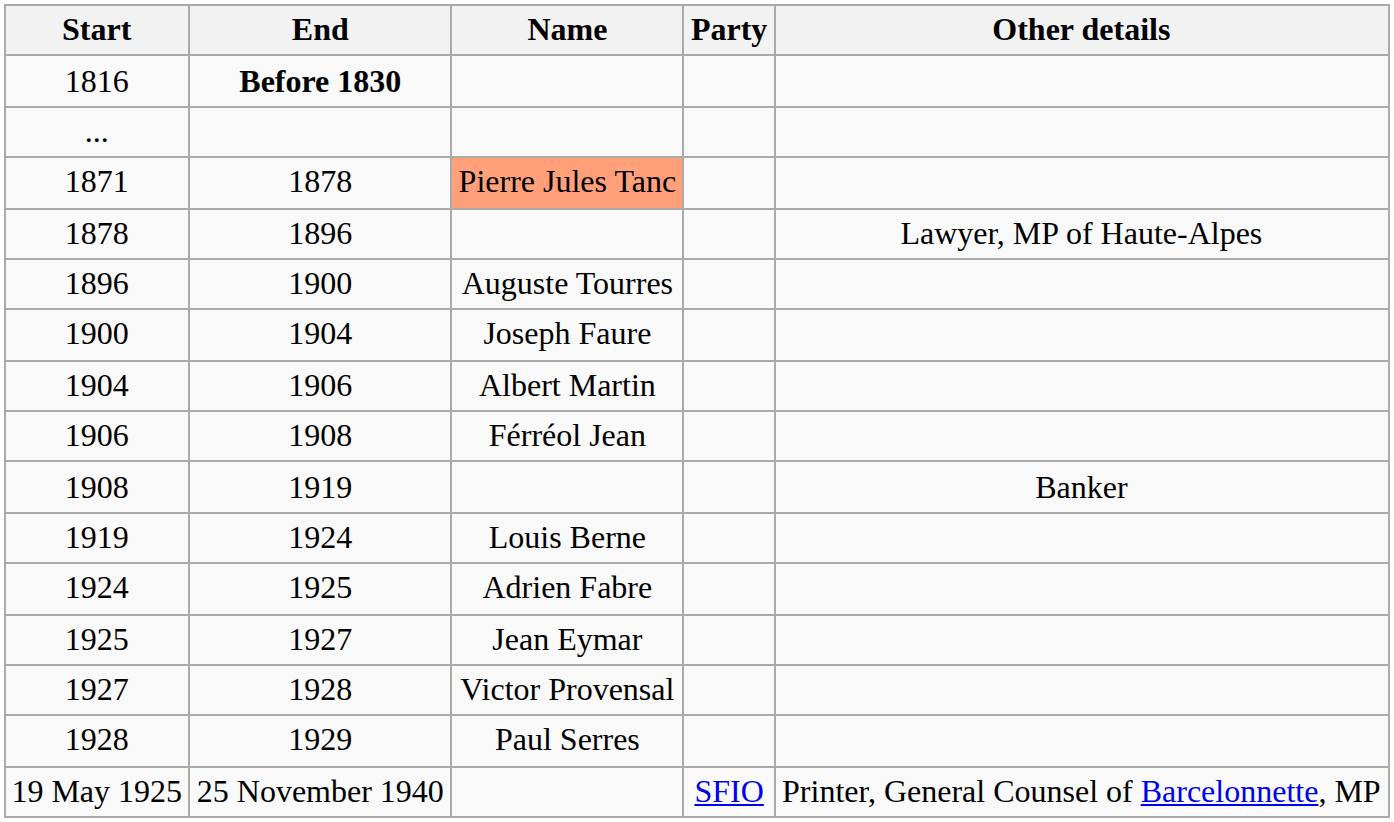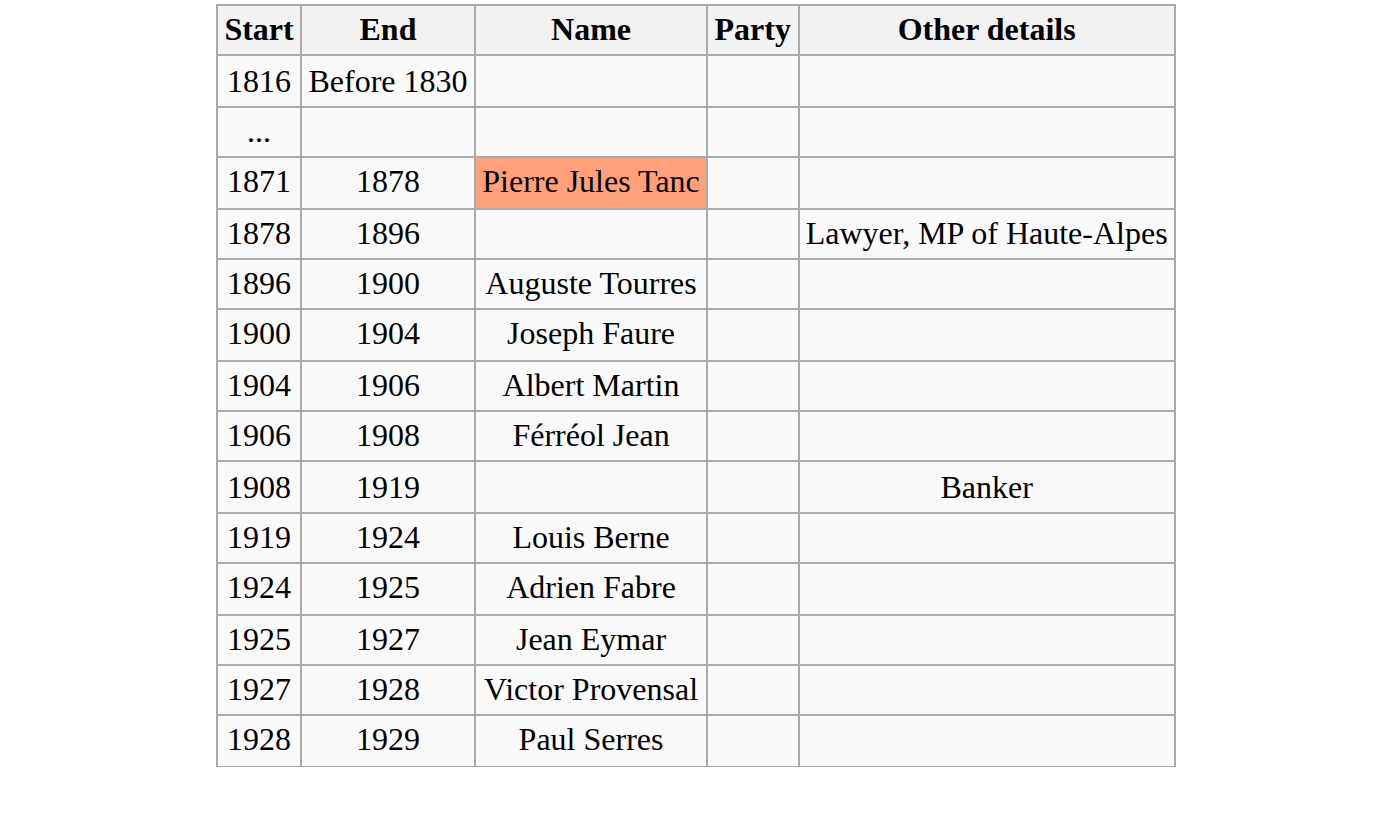1816 | End: bold -> normal
- row: 19 May 1925 | 25 November 1940 | SFIO | Printer, General Counsel of Barcelonnette, MP
